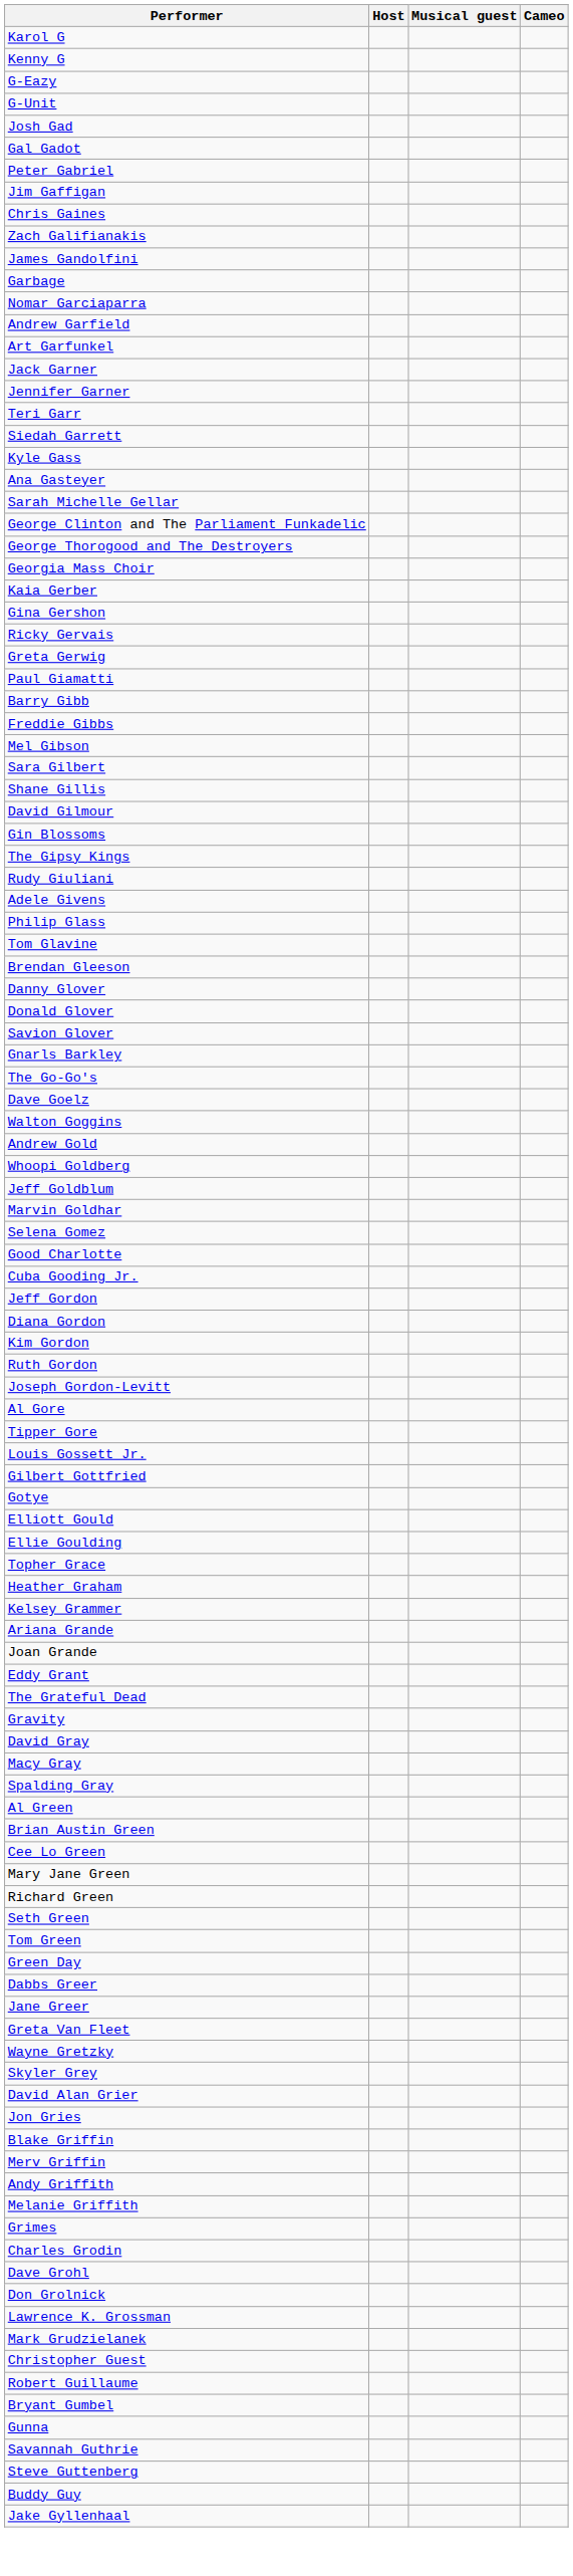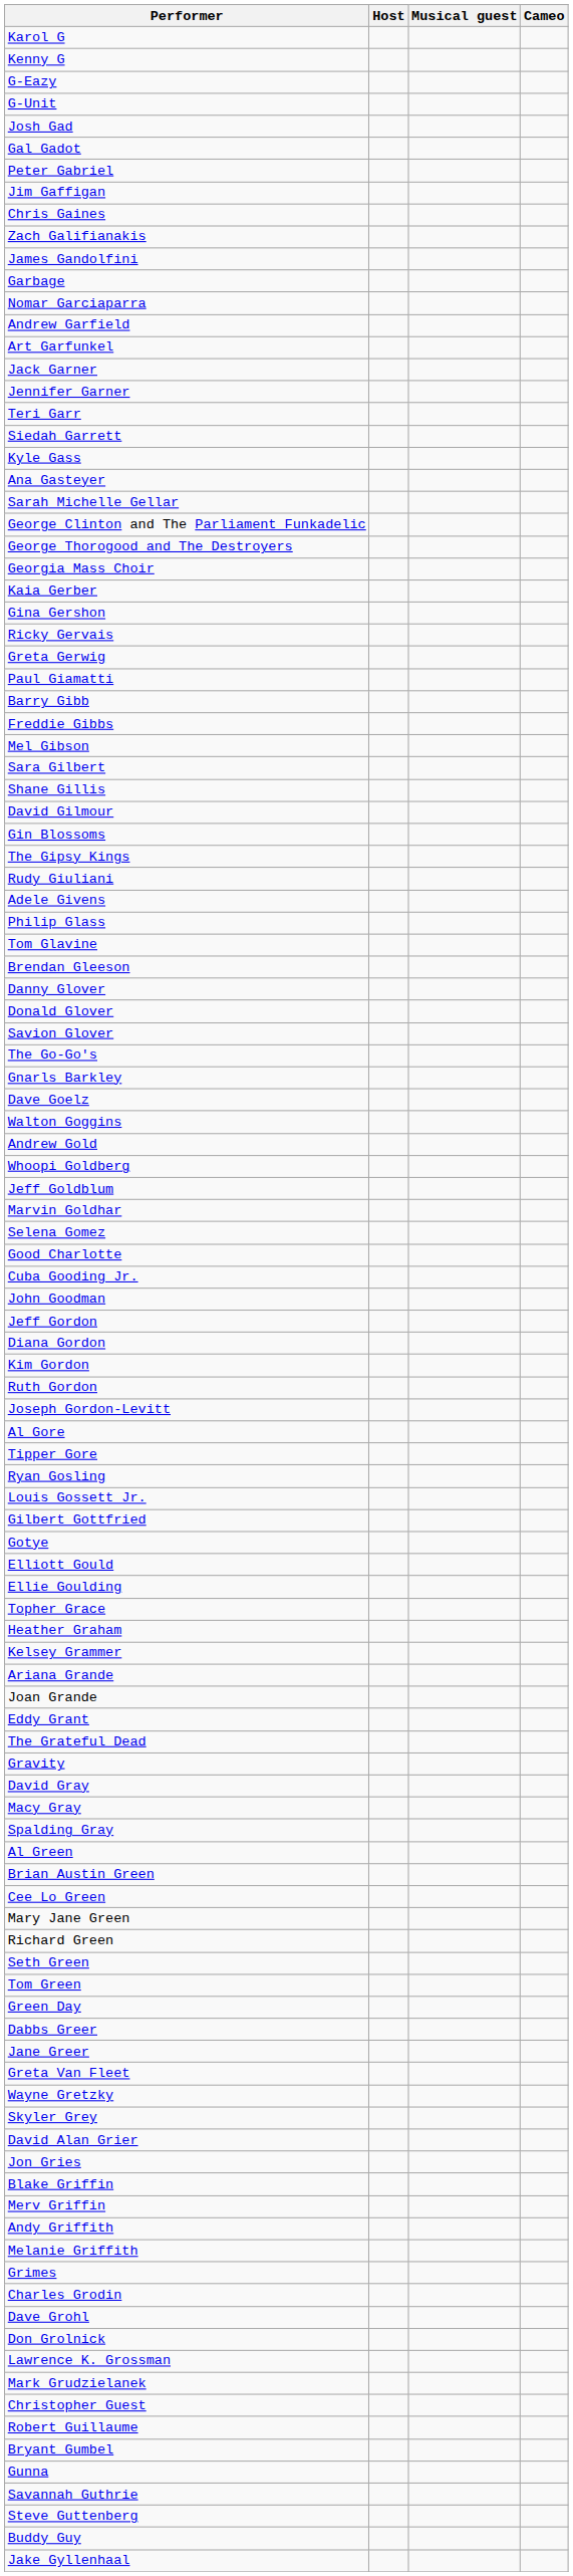rows swapped: Gnarls Barkley <-> The Go-Go's
+ row: John Goodman
+ row: Ryan Gosling
